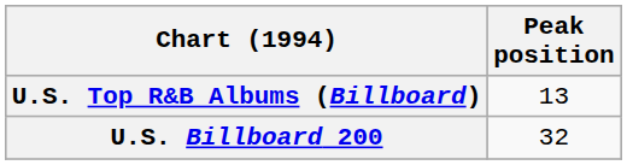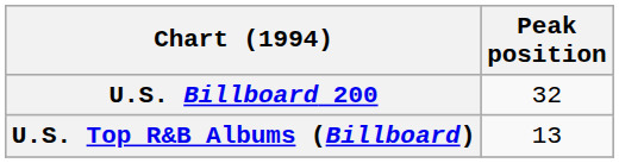rows swapped: U.S. Billboard 200 <-> U.S. Top R&B Albums (Billboard)
